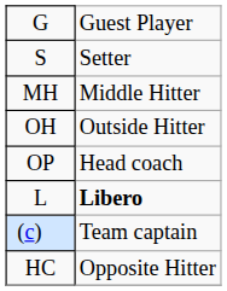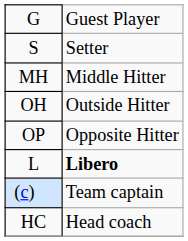OP | column 2: Head coach -> Opposite Hitter
HC | column 2: Opposite Hitter -> Head coach
